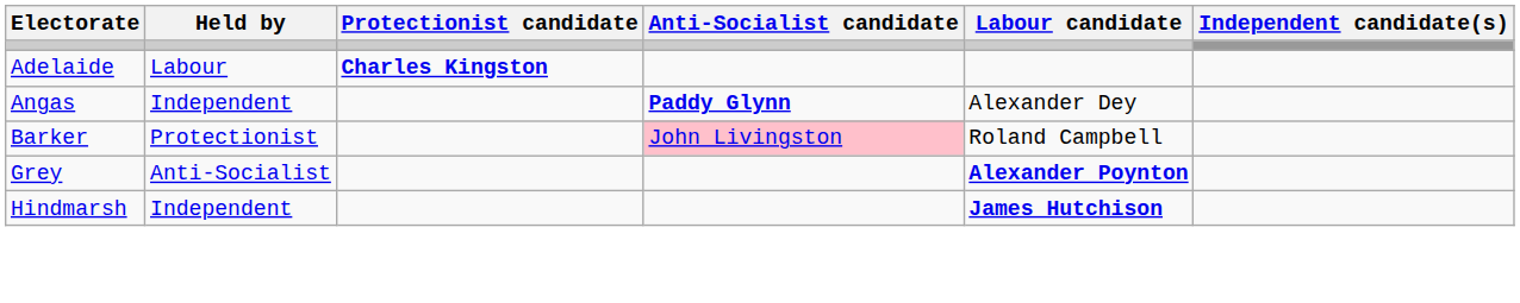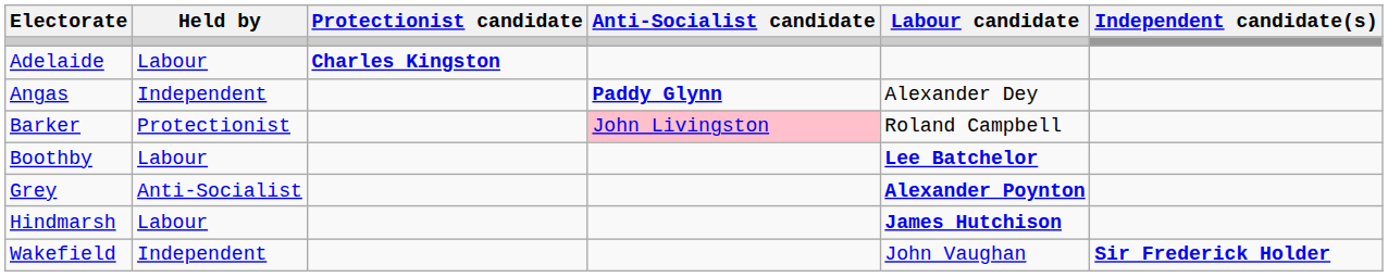+ row: Boothby | Labour | Lee Batchelor
Hindmarsh | Held by: Independent -> Labour
+ row: Wakefield | Independent | John Vaughan | Sir Frederick Holder
